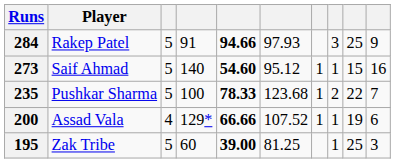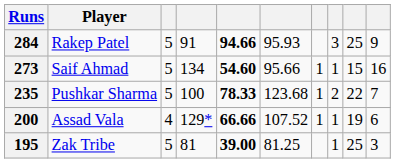284 | column 6: 97.93 -> 95.93
273 | column 4: 140 -> 134
273 | column 6: 95.12 -> 95.66
195 | column 4: 60 -> 81
